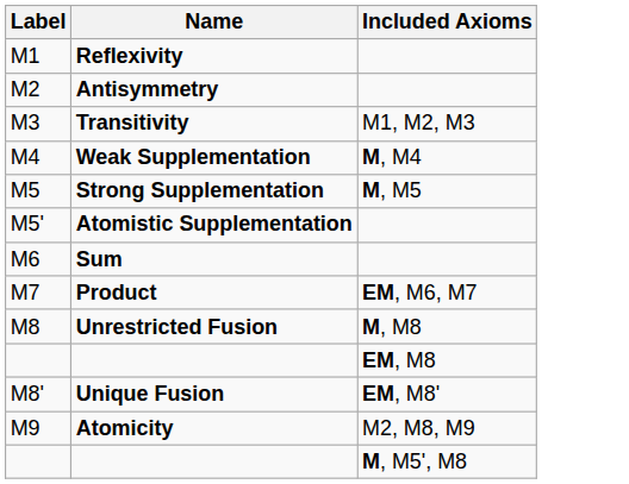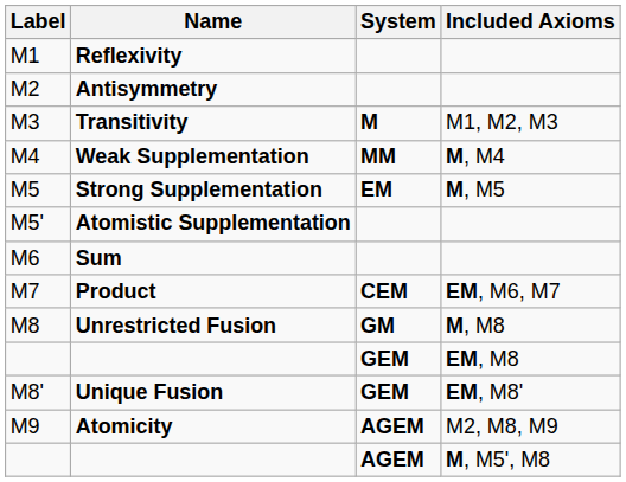+ column: System | M | MM | EM | CEM | GM | GEM | GEM | AGEM | AGEM
